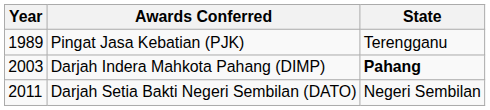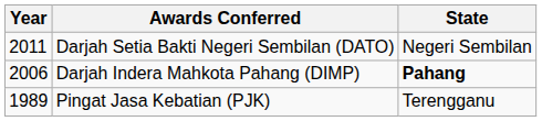rows swapped: Pingat Jasa Kebatian (PJK) <-> Darjah Setia Bakti Negeri Sembilan (DATO)
Darjah Indera Mahkota Pahang (DIMP) | Year: 2003 -> 2006
